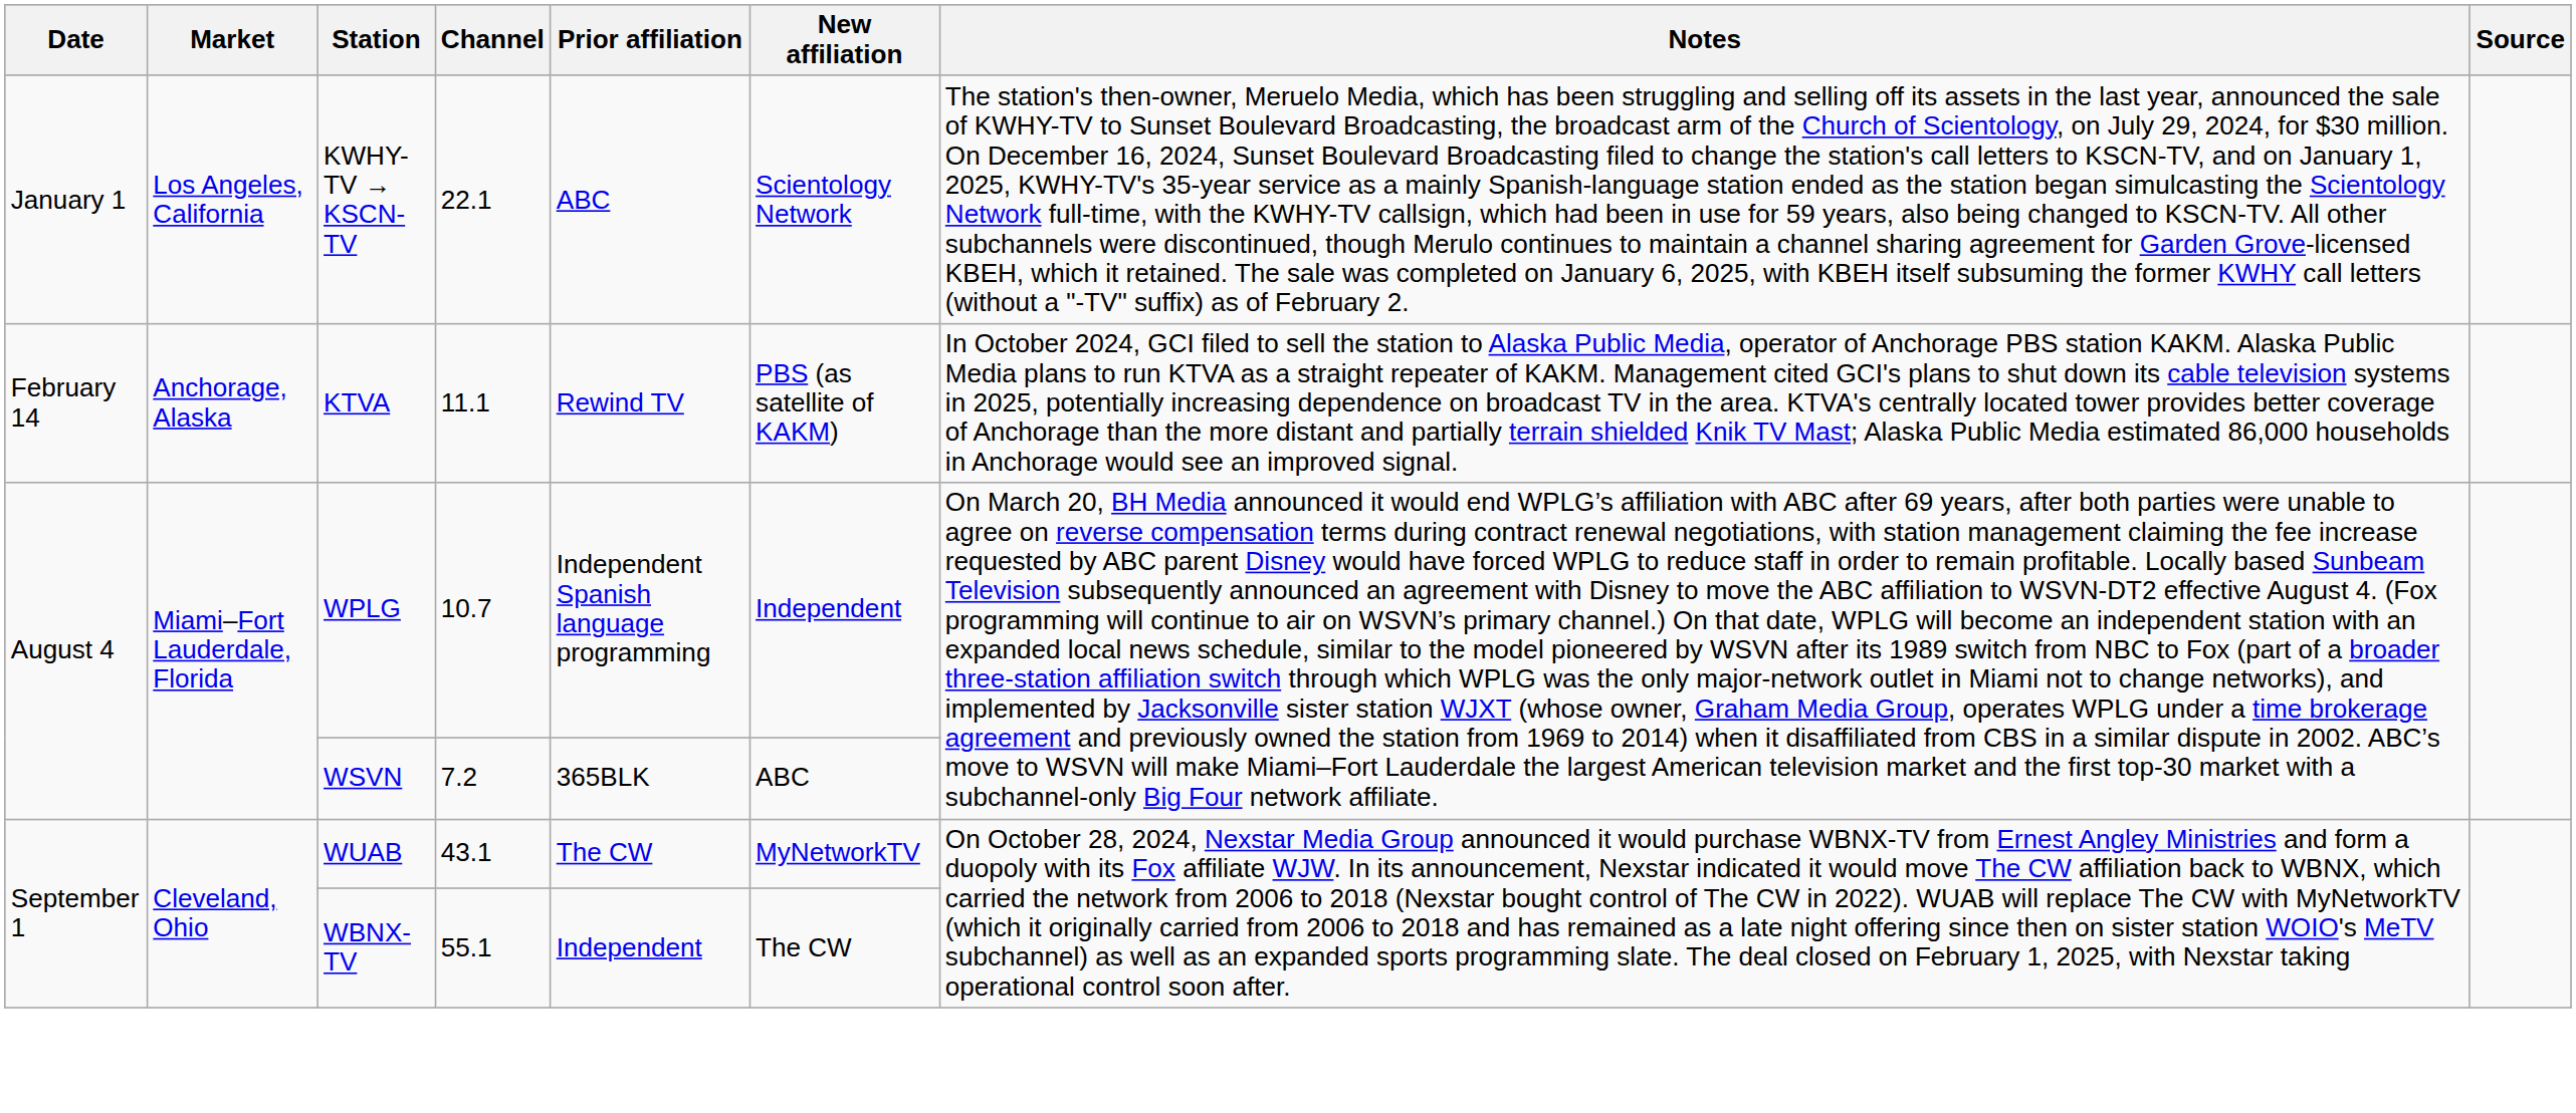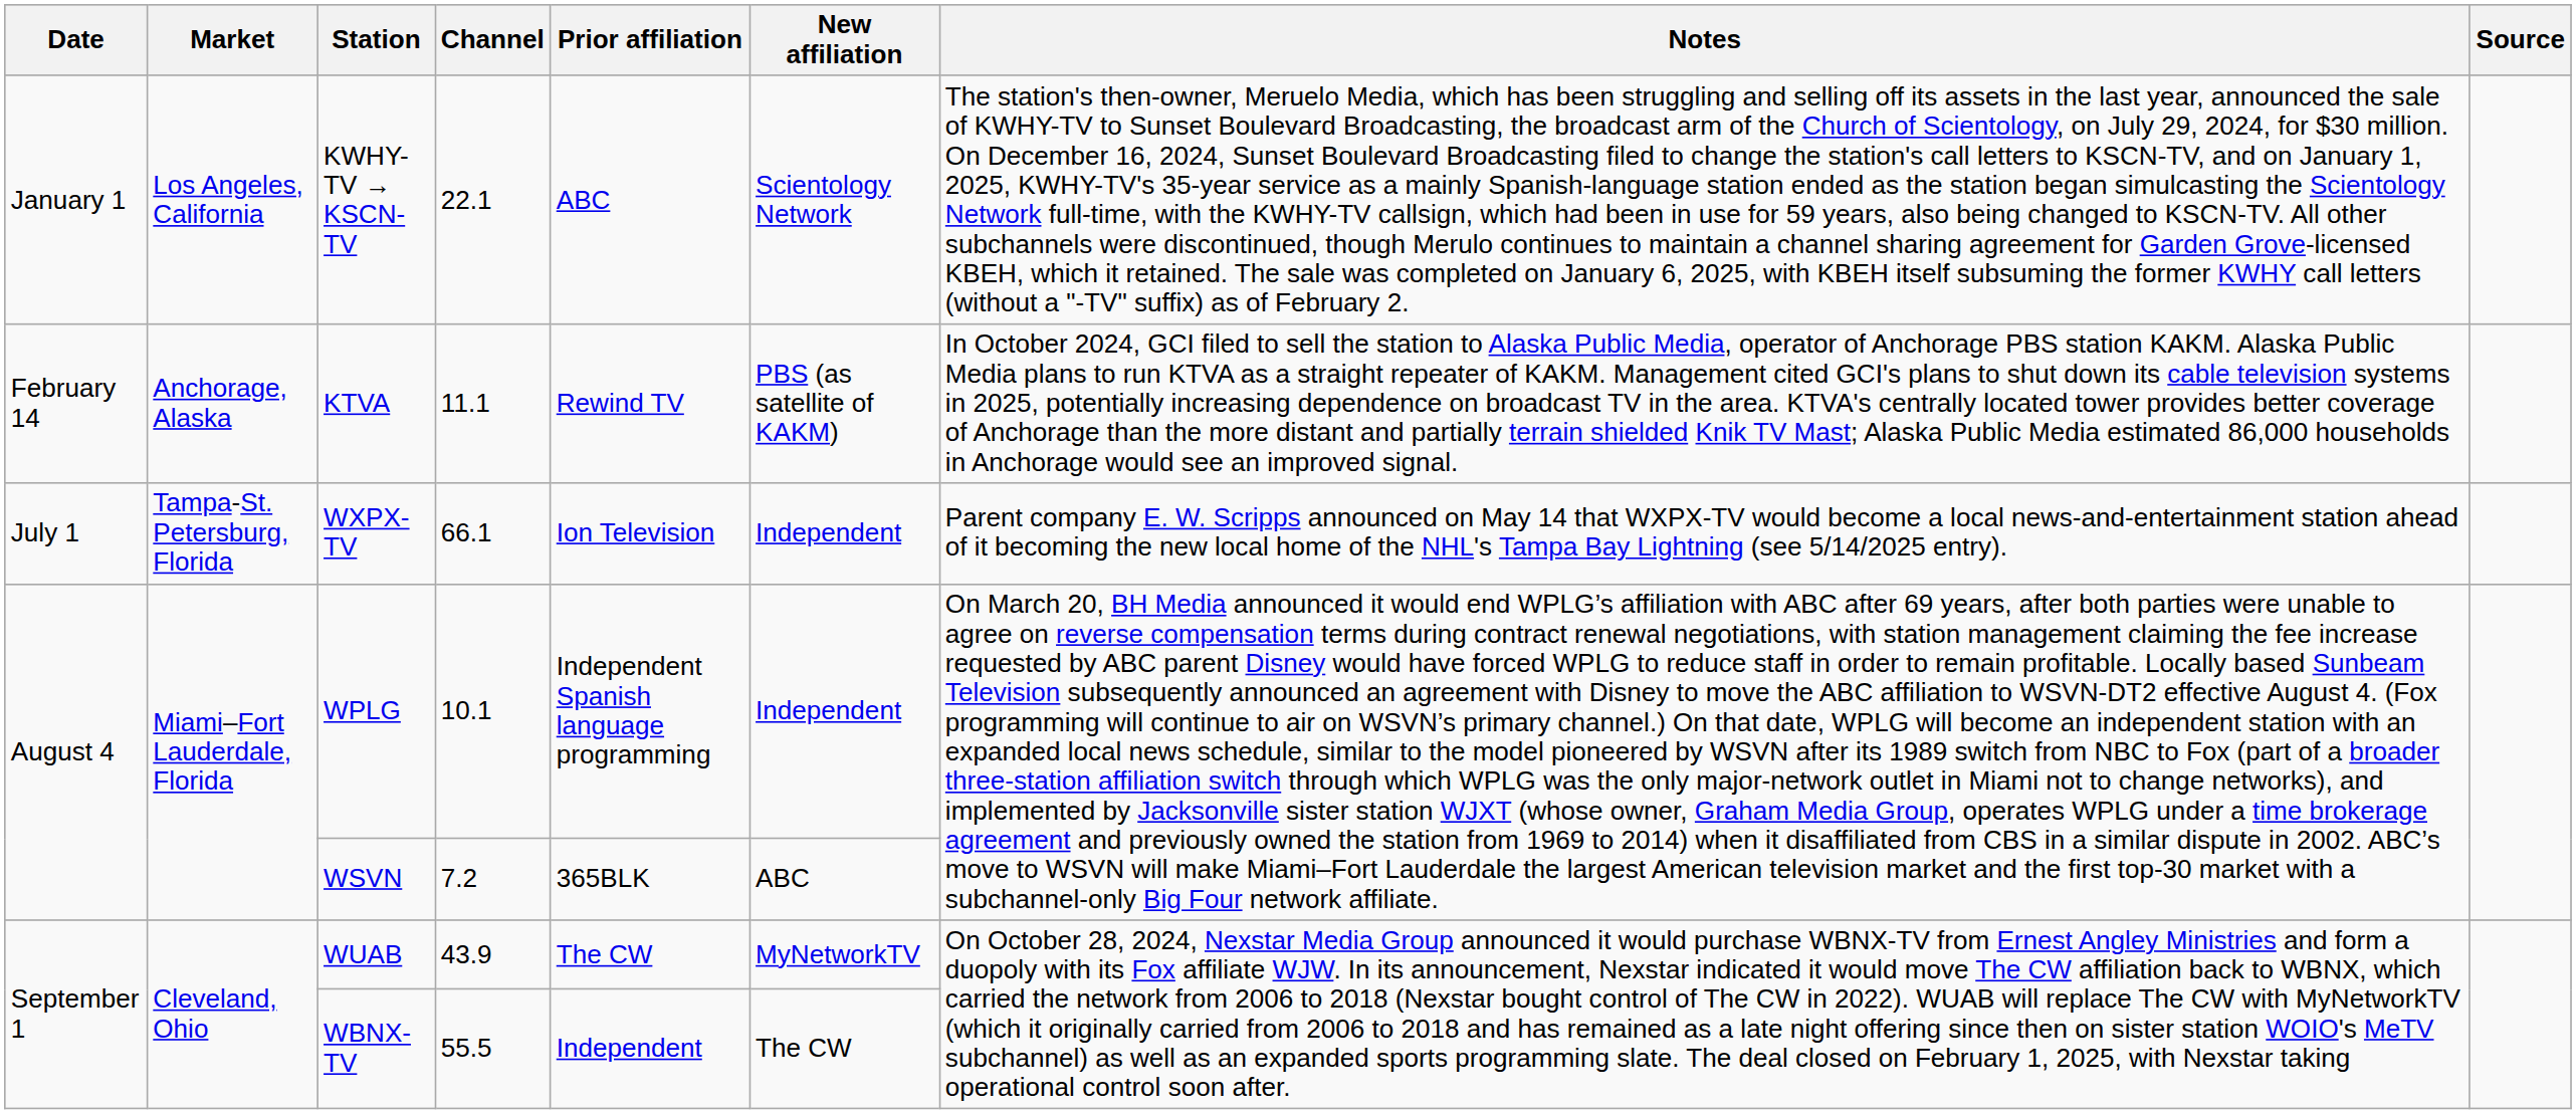+ row: July 1 | Tampa-St. Petersburg, Florida | WXPX-TV | 66.1 | Ion Television | Independent | Parent company E. W. Scripps announced on May 14 that WXPX-TV would become a local news-and-entertainment station ahead of it becoming the new local home of the NHL's Tampa Bay Lightning (see 5/14/2025 entry).
WPLG | Channel: 10.7 -> 10.1
WUAB | Channel: 43.1 -> 43.9
WBNX-TV | Channel: 55.1 -> 55.5
